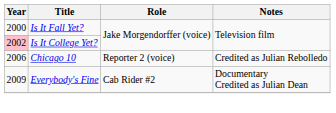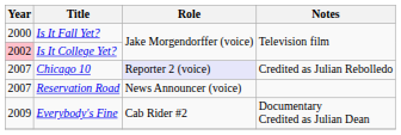Chicago 10 | Year: 2006 -> 2007
Chicago 10 | Role: no background -> lavender background
+ row: 2007 | Reservation Road | News Announcer (voice)
